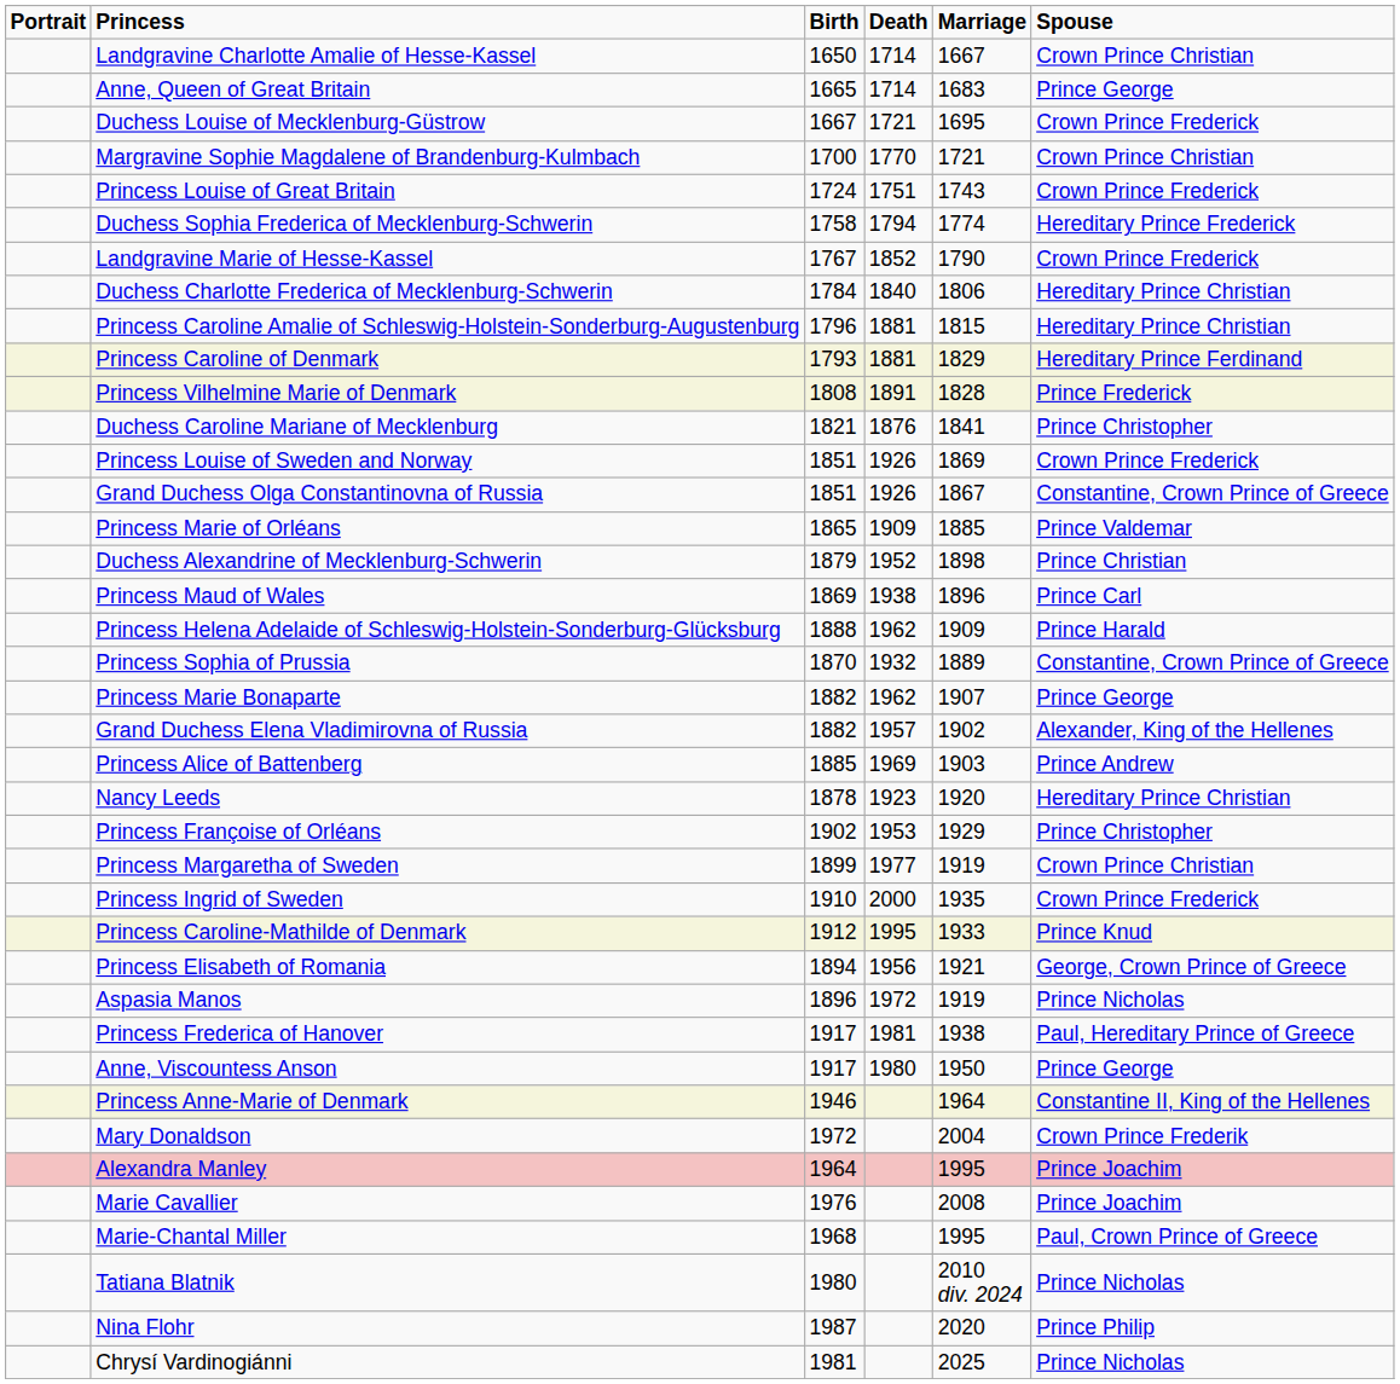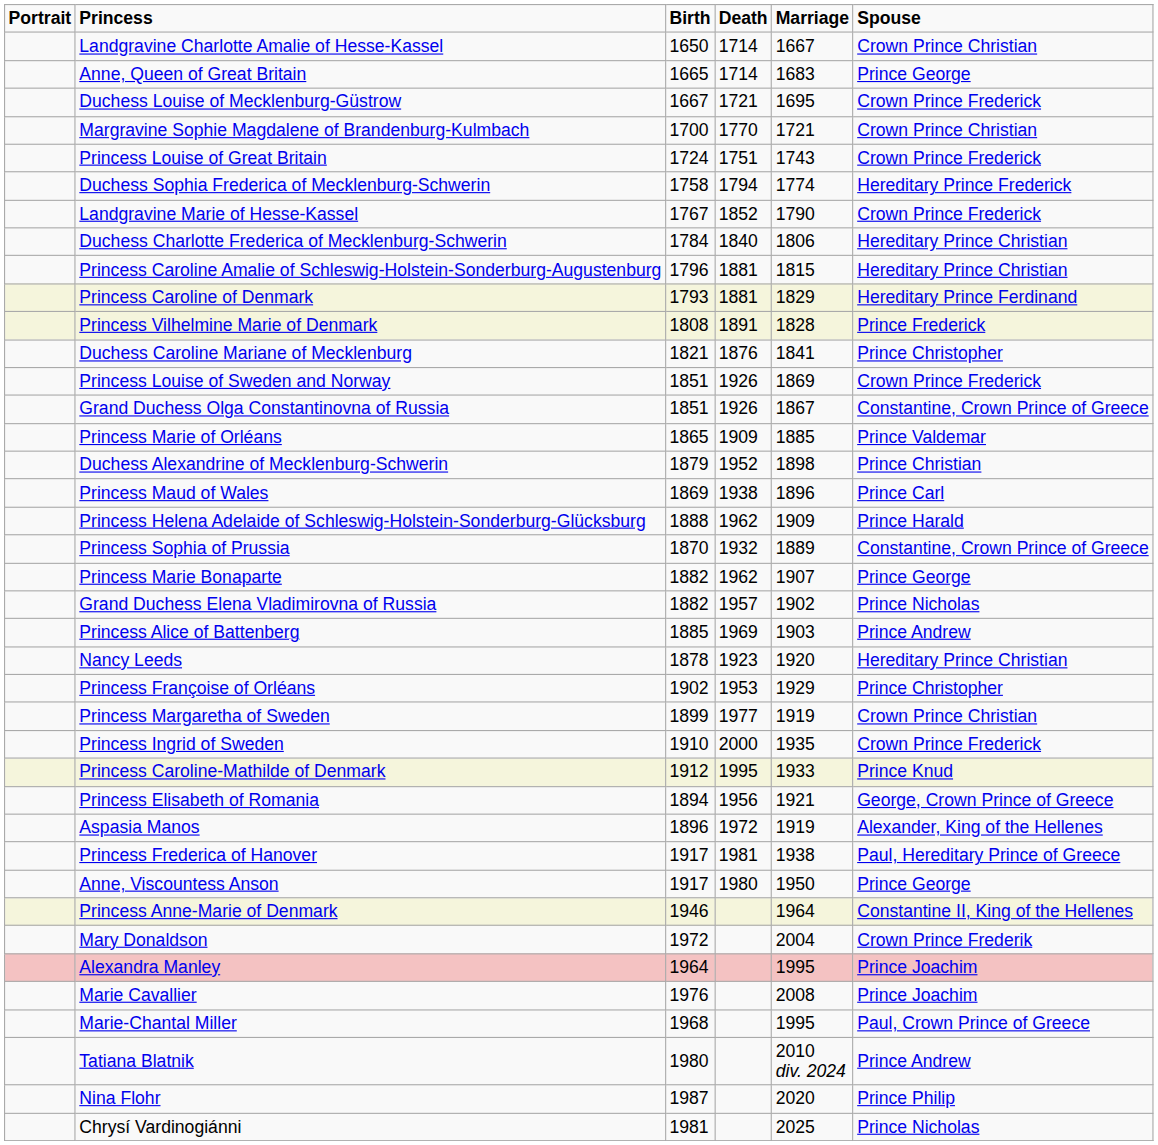Grand Duchess Elena Vladimirovna of Russia | Spouse: Alexander, King of the Hellenes -> Prince Nicholas
Aspasia Manos | Spouse: Prince Nicholas -> Alexander, King of the Hellenes
Tatiana Blatnik | Spouse: Prince Nicholas -> Prince Andrew
